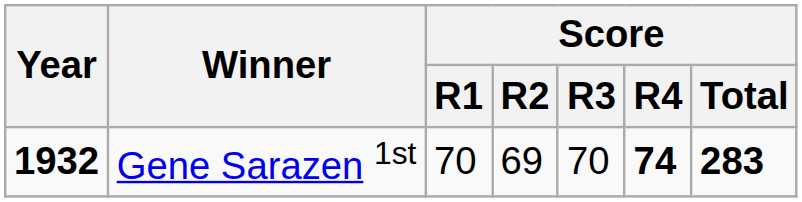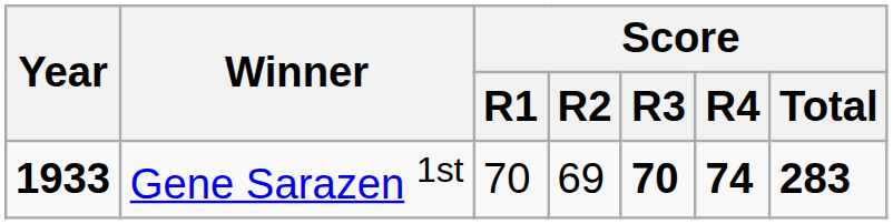Gene Sarazen 1st | Year: 1932 -> 1933
Gene Sarazen 1st | Score / R3: normal -> bold
